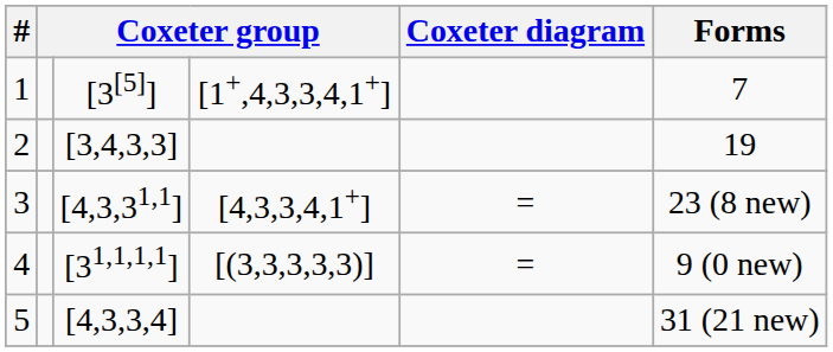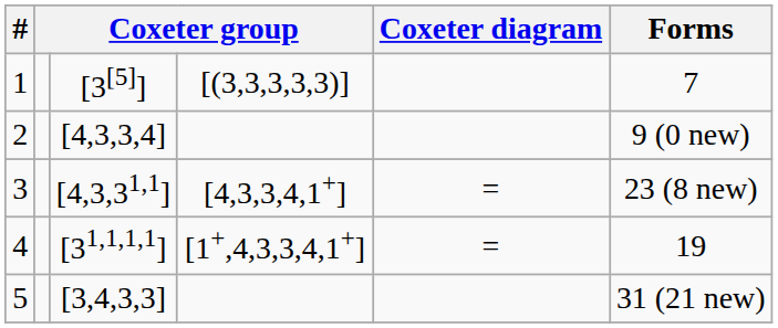1 | column 4: [1+,4,3,3,4,1+] -> [(3,3,3,3,3)]
2 | column 3: [3,4,3,3] -> [4,3,3,4]
2 | Forms: 19 -> 9 (0 new)
4 | column 4: [(3,3,3,3,3)] -> [1+,4,3,3,4,1+]
4 | Forms: 9 (0 new) -> 19
5 | column 3: [4,3,3,4] -> [3,4,3,3]
